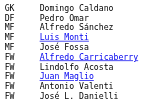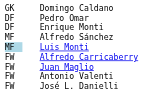+ row: DF | Enrique Monti
Luis Monti | column 1: no background -> lightblue background
- row: MF | José Fossa
- row: FW | Lindolfo Acosta
